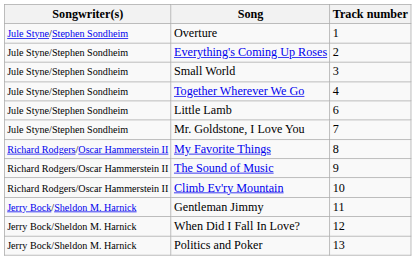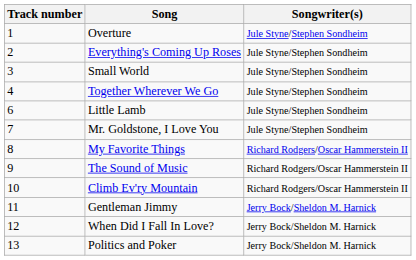columns swapped: Track number <-> Songwriter(s)
